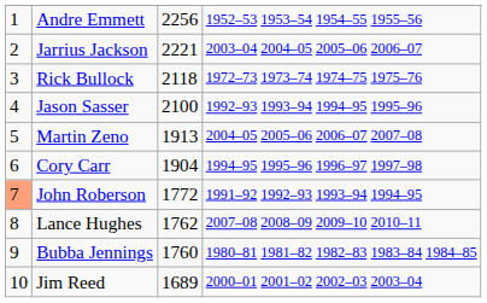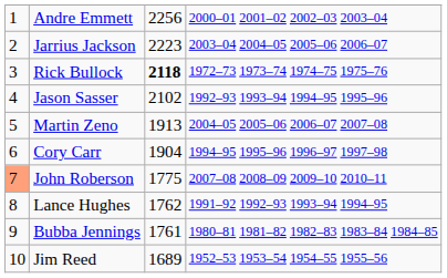Andre Emmett | column 4: 1952–53 1953–54 1954–55 1955–56 -> 2000–01 2001–02 2002–03 2003–04
Jarrius Jackson | column 3: 2221 -> 2223
Rick Bullock | column 3: normal -> bold
Jason Sasser | column 3: 2100 -> 2102
John Roberson | column 3: 1772 -> 1775
John Roberson | column 4: 1991–92 1992–93 1993–94 1994–95 -> 2007–08 2008–09 2009–10 2010–11
Lance Hughes | column 4: 2007–08 2008–09 2009–10 2010–11 -> 1991–92 1992–93 1993–94 1994–95
Bubba Jennings | column 3: 1760 -> 1761
Jim Reed | column 4: 2000–01 2001–02 2002–03 2003–04 -> 1952–53 1953–54 1954–55 1955–56
